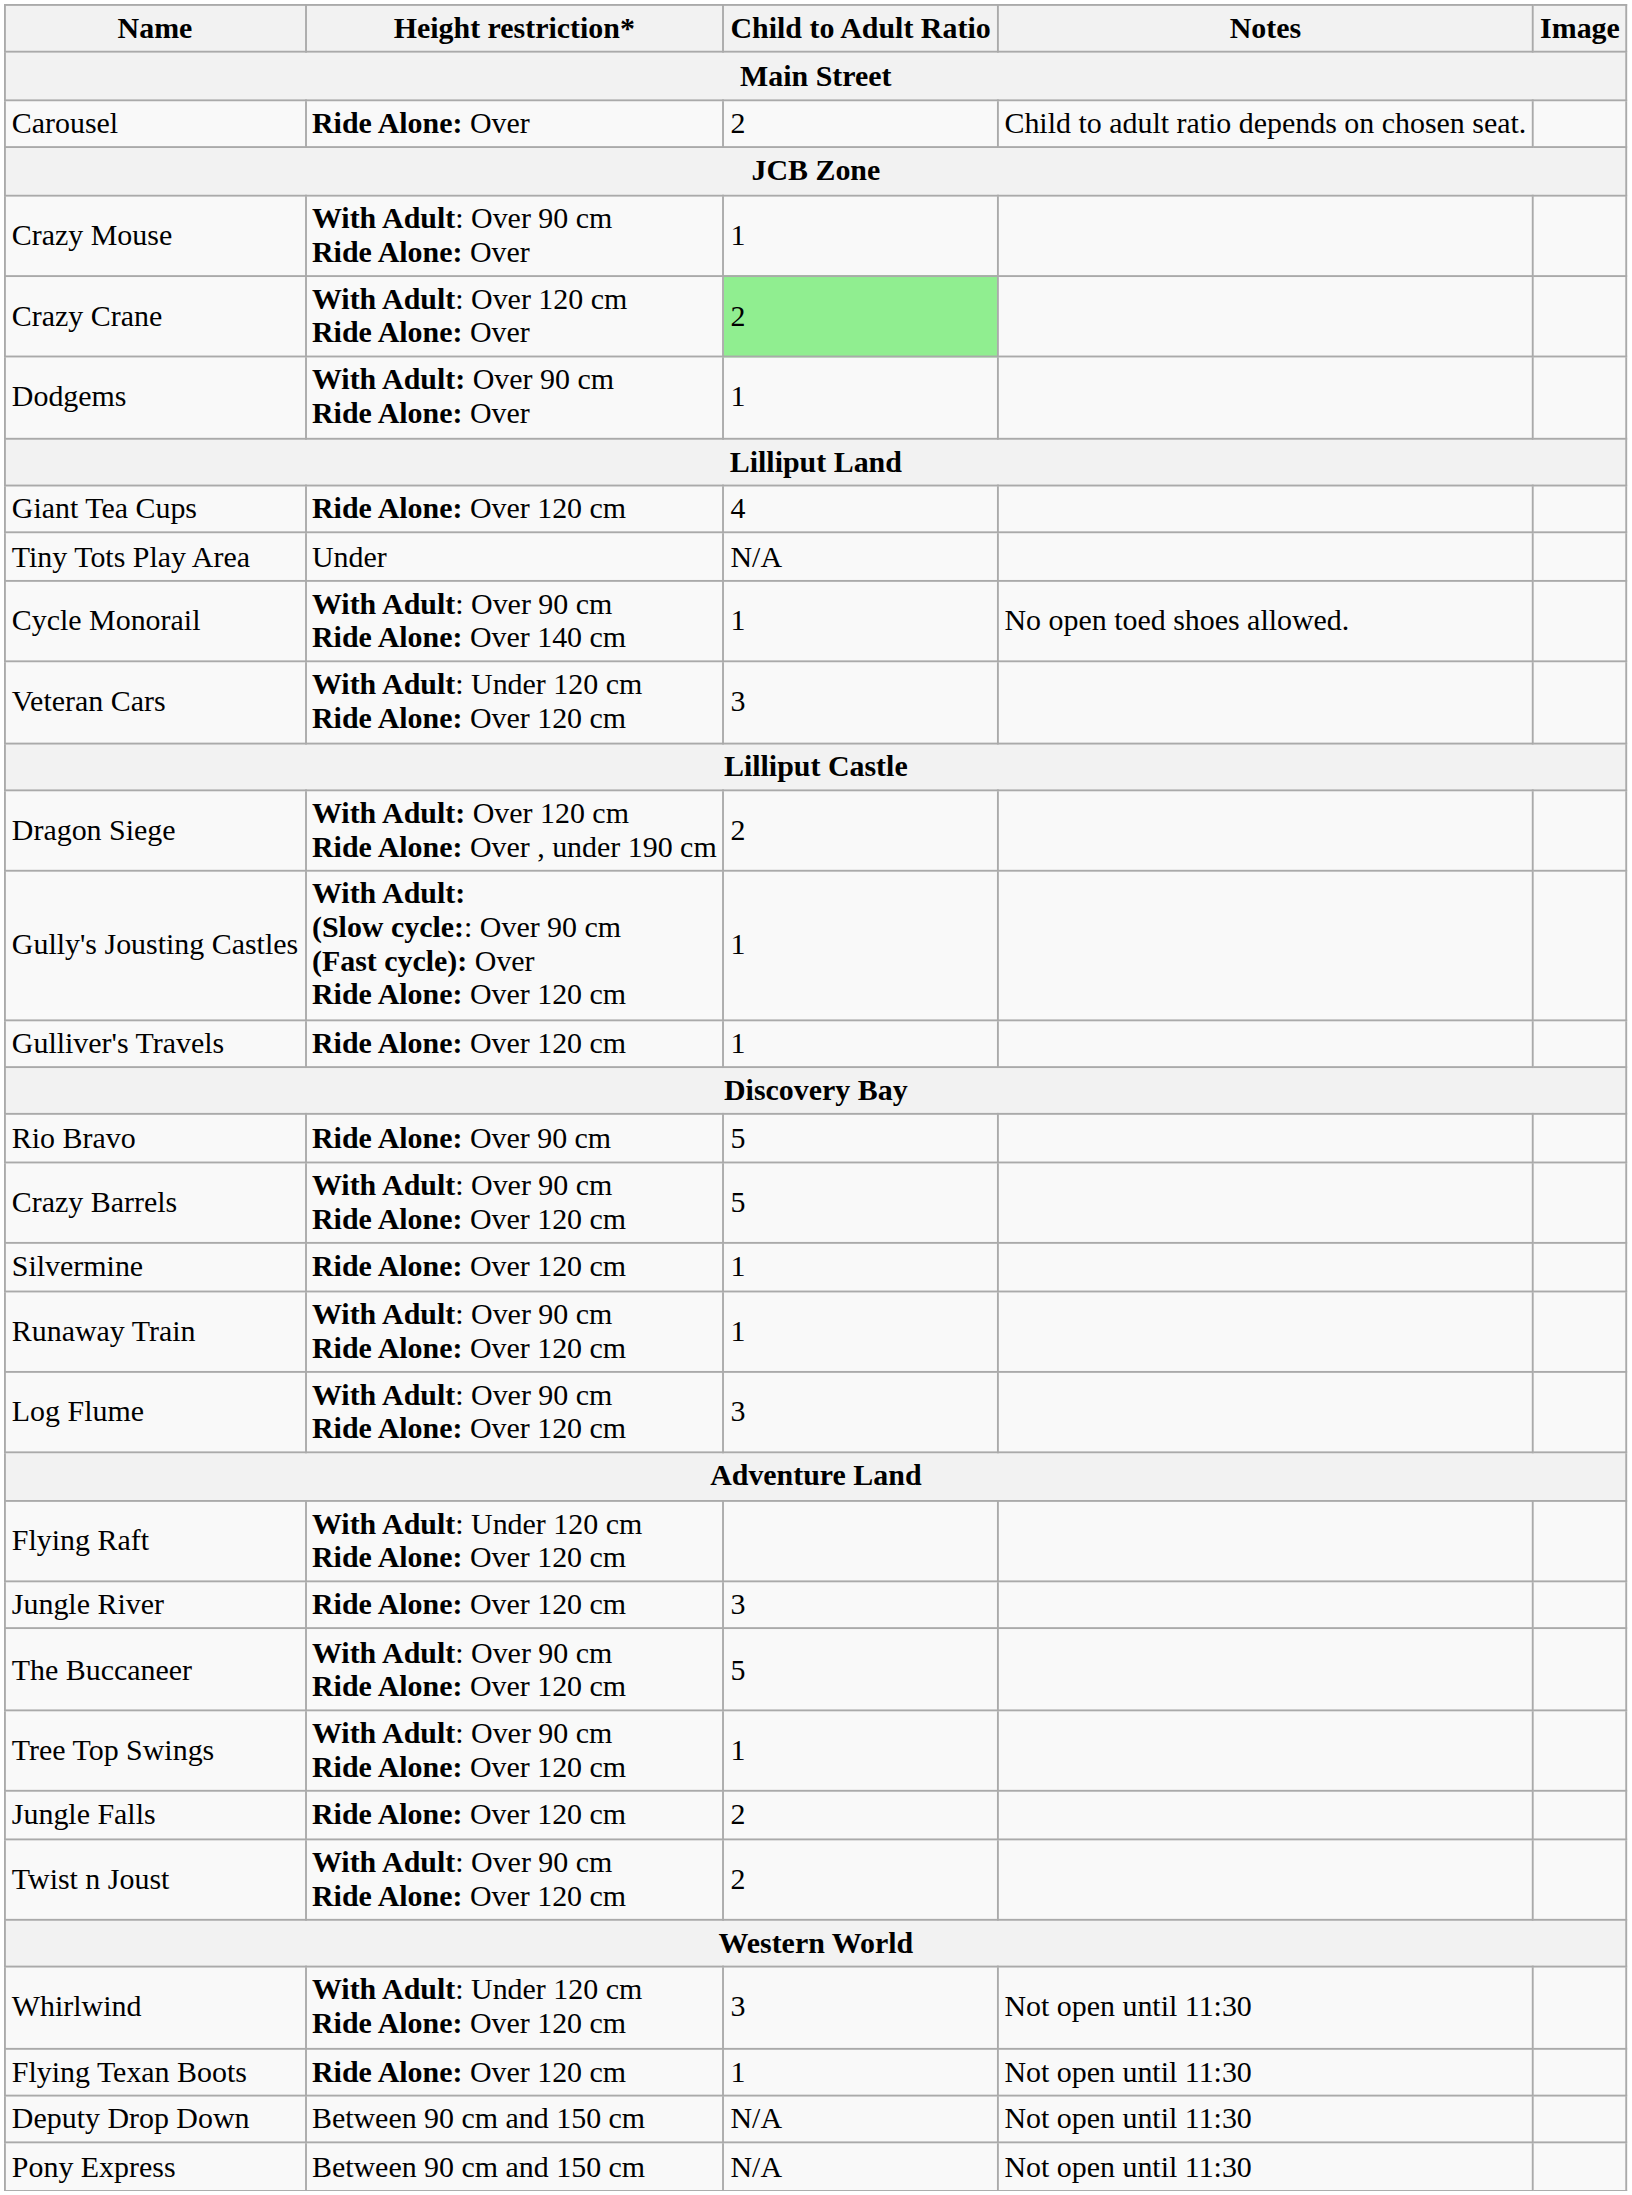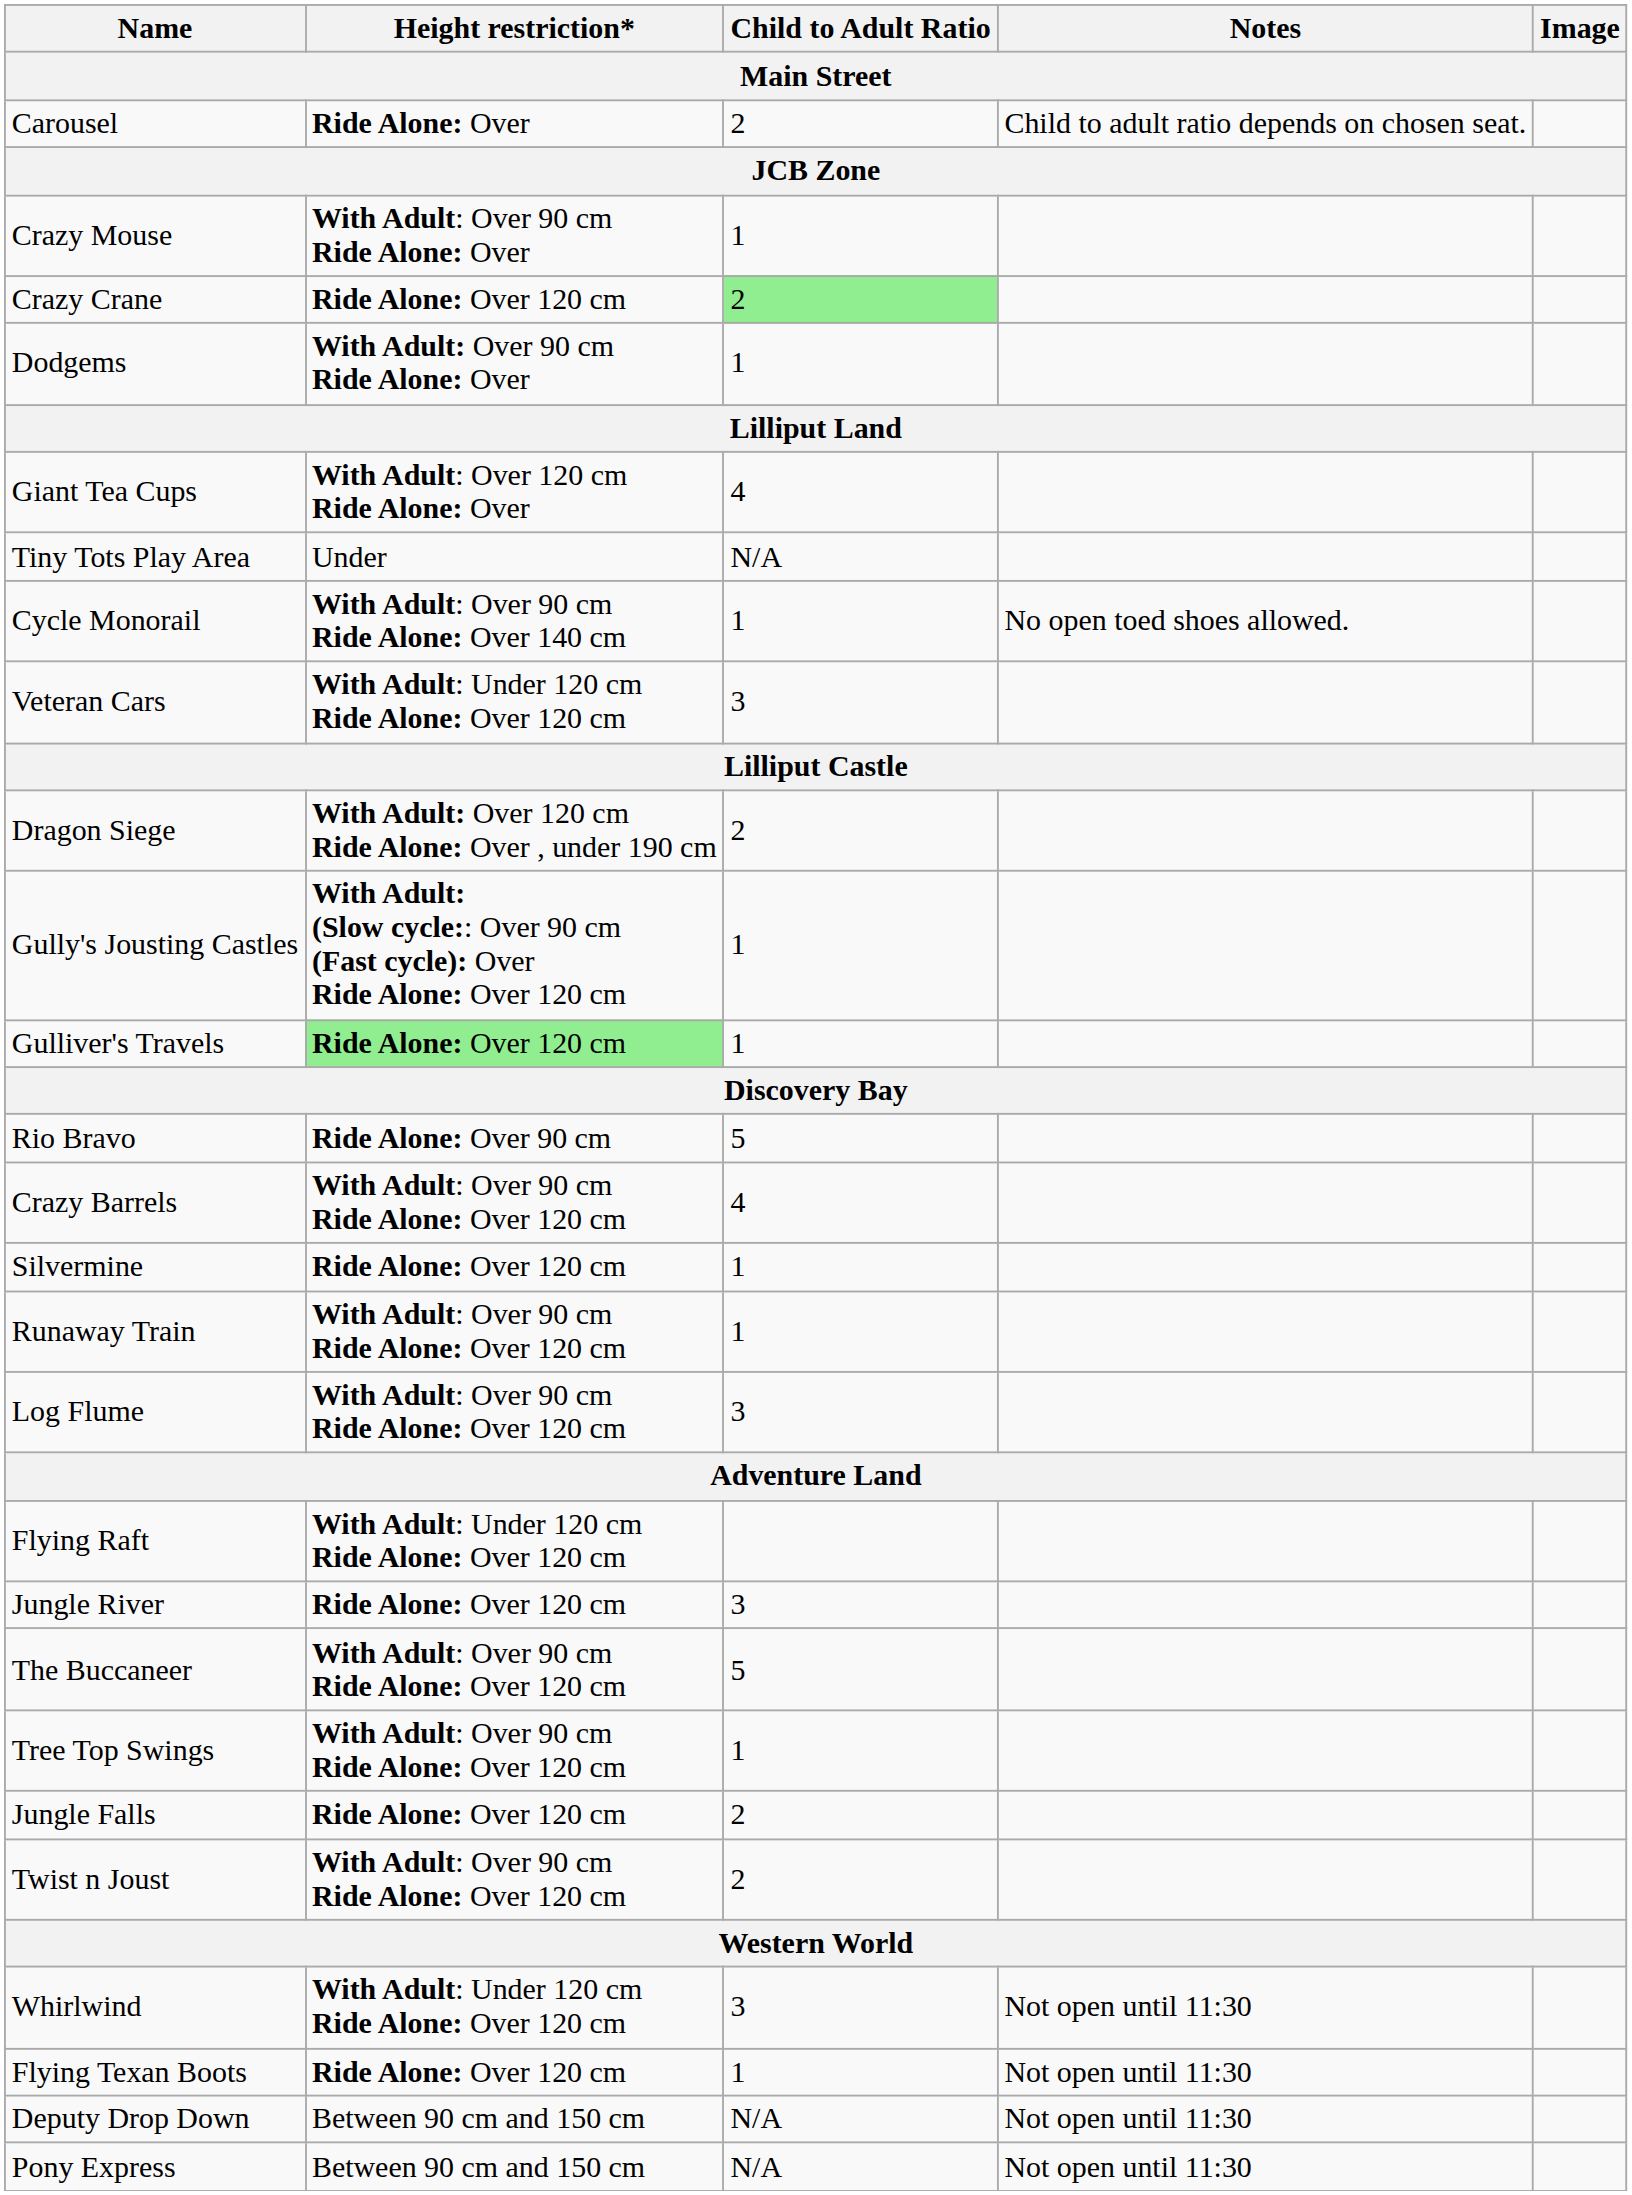Crazy Crane | Height restriction*: With Adult: Over 120 cm Ride Alone: Over -> Ride Alone: Over 120 cm
Giant Tea Cups | Height restriction*: Ride Alone: Over 120 cm -> With Adult: Over 120 cm Ride Alone: Over
Gulliver's Travels | Height restriction*: no background -> lightgreen background
Crazy Barrels | Child to Adult Ratio: 5 -> 4
